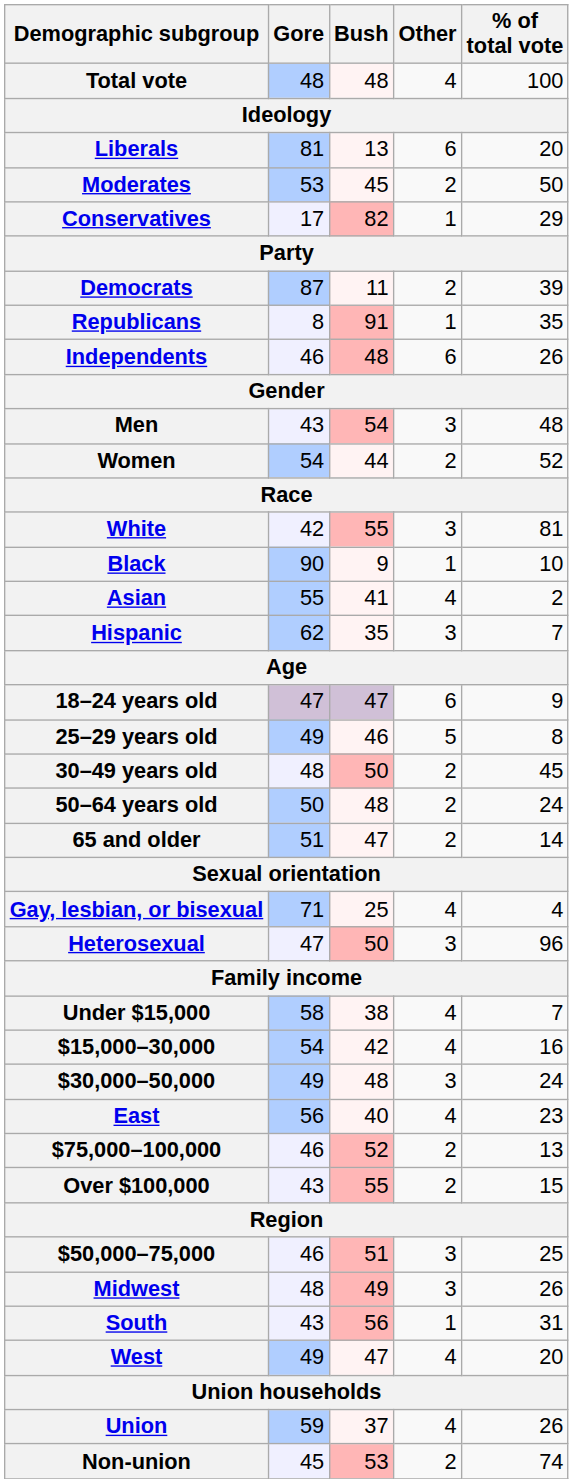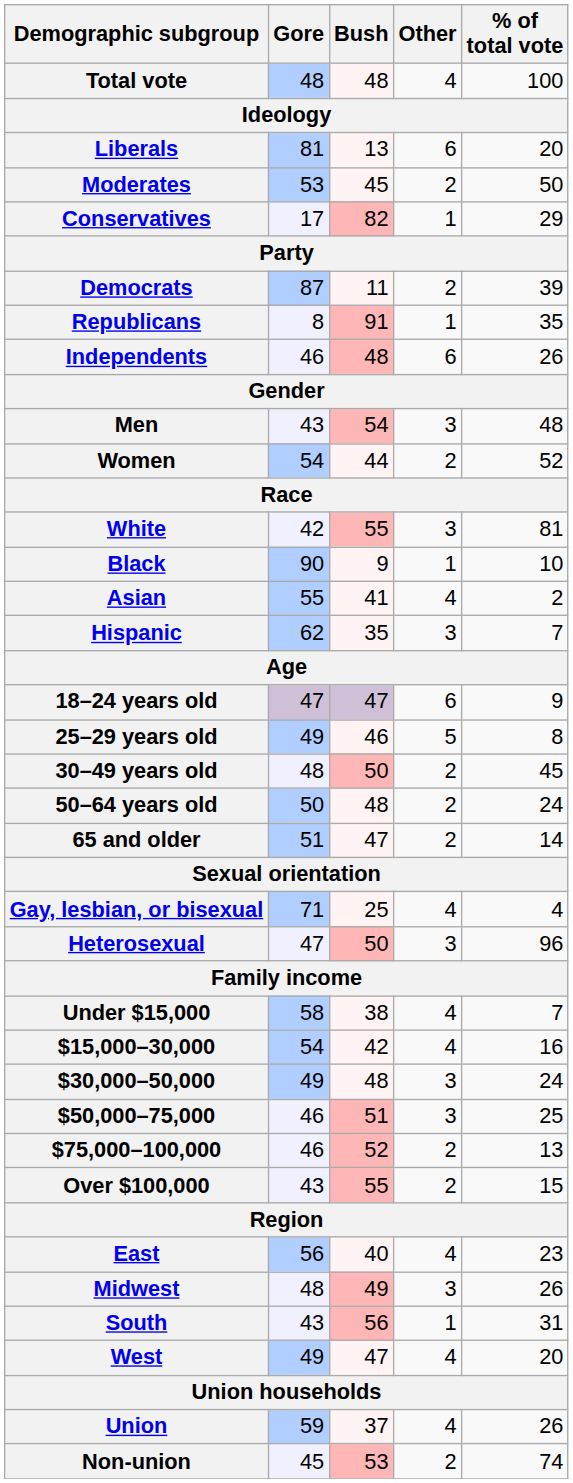rows swapped: $50,000–75,000 <-> East
